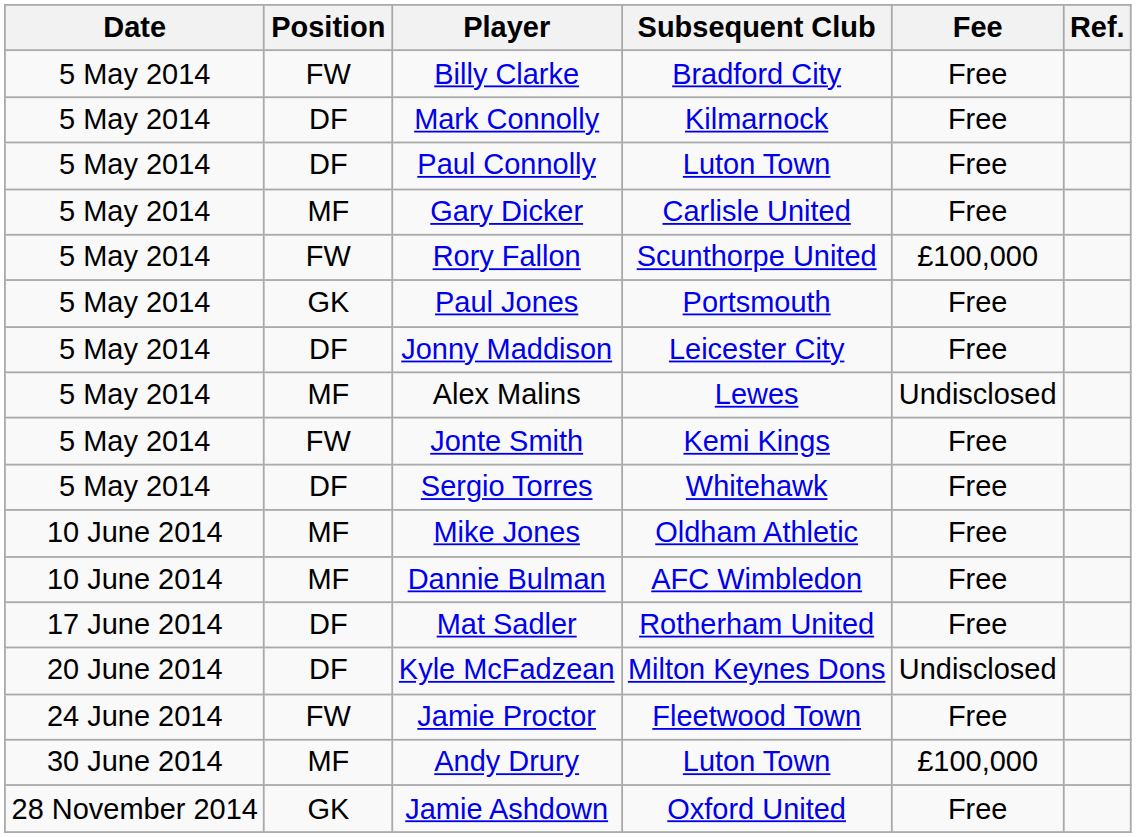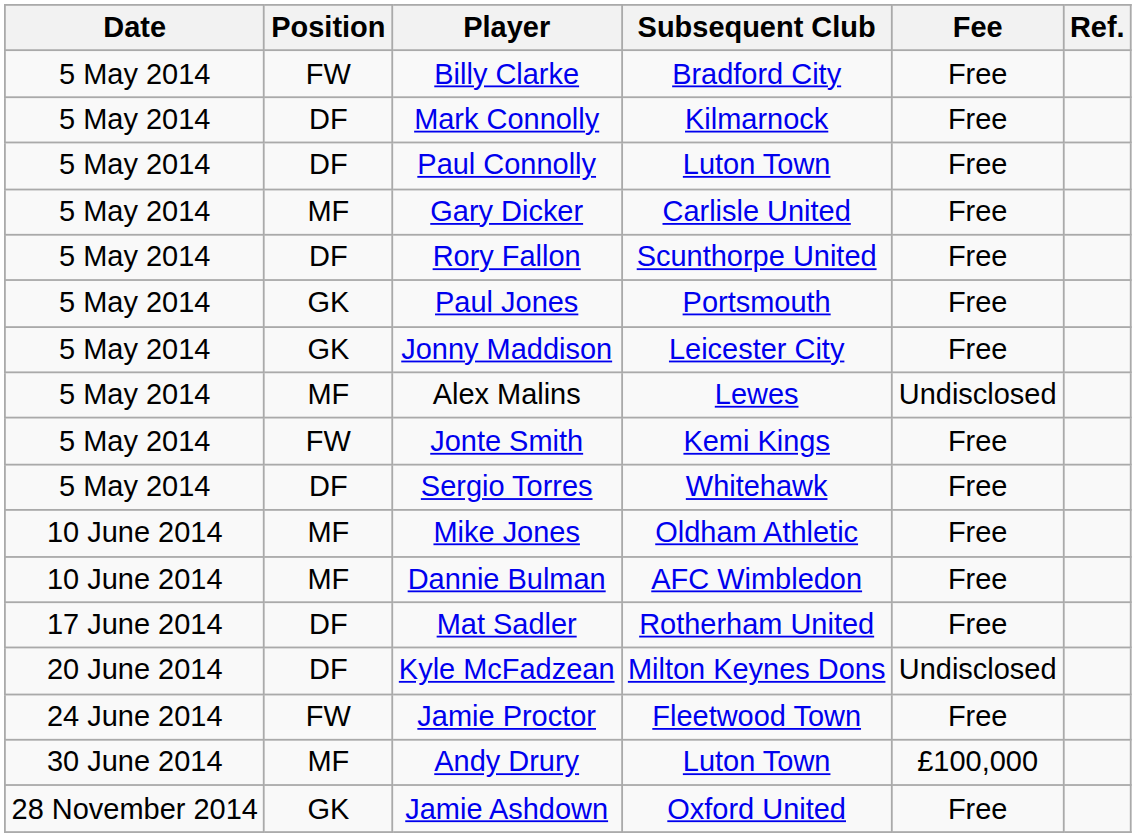Rory Fallon | Position: FW -> DF
Rory Fallon | Fee: £100,000 -> Free
Jonny Maddison | Position: DF -> GK
